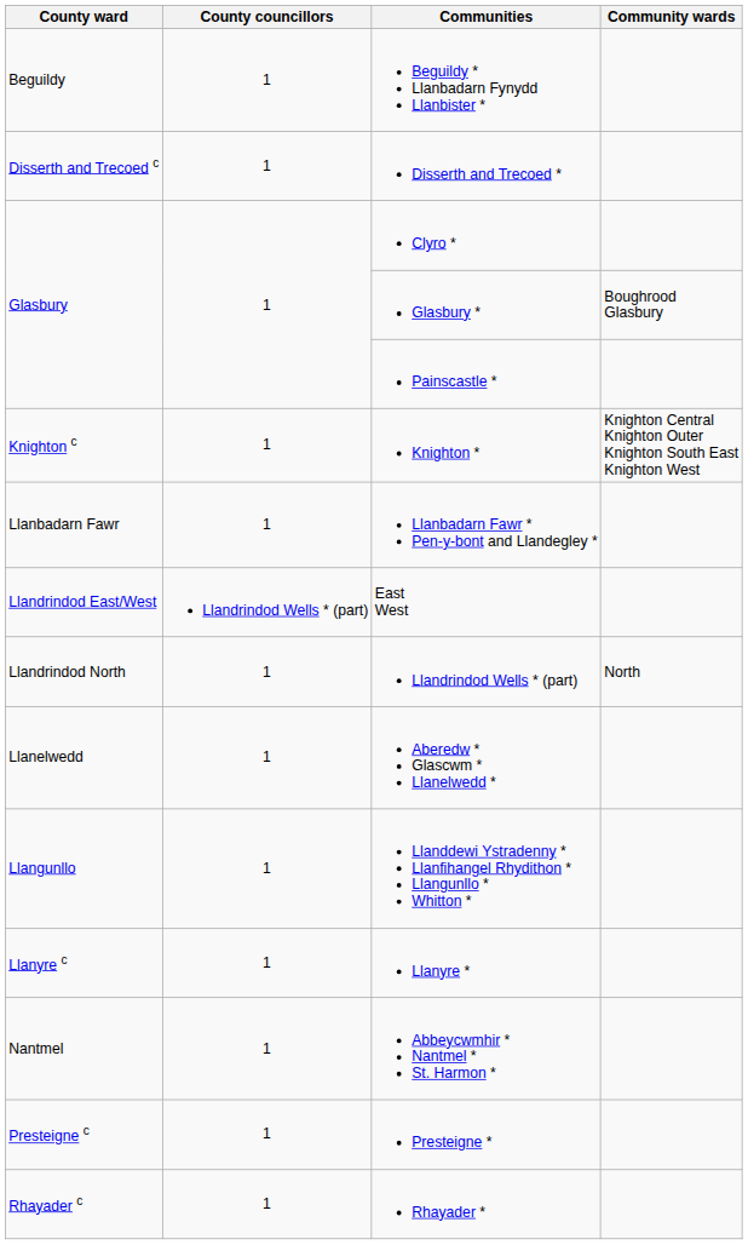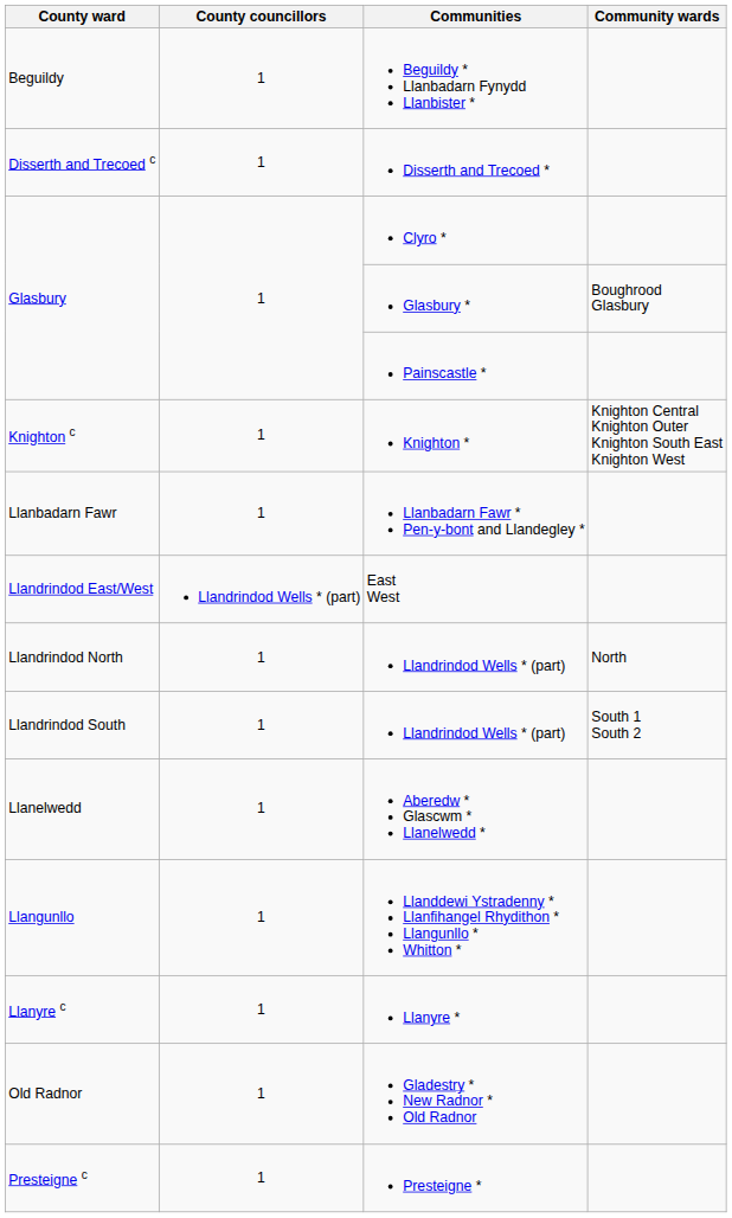+ row: Llandrindod South | 1 | Llandrindod Wells * (part) | South 1 South 2
- row: Nantmel | 1 | Abbeycwmhir * Nantmel * St. Harmon *
+ row: Old Radnor | 1 | Gladestry * New Radnor * Old Radnor
- row: Rhayader c | 1 | Rhayader *
